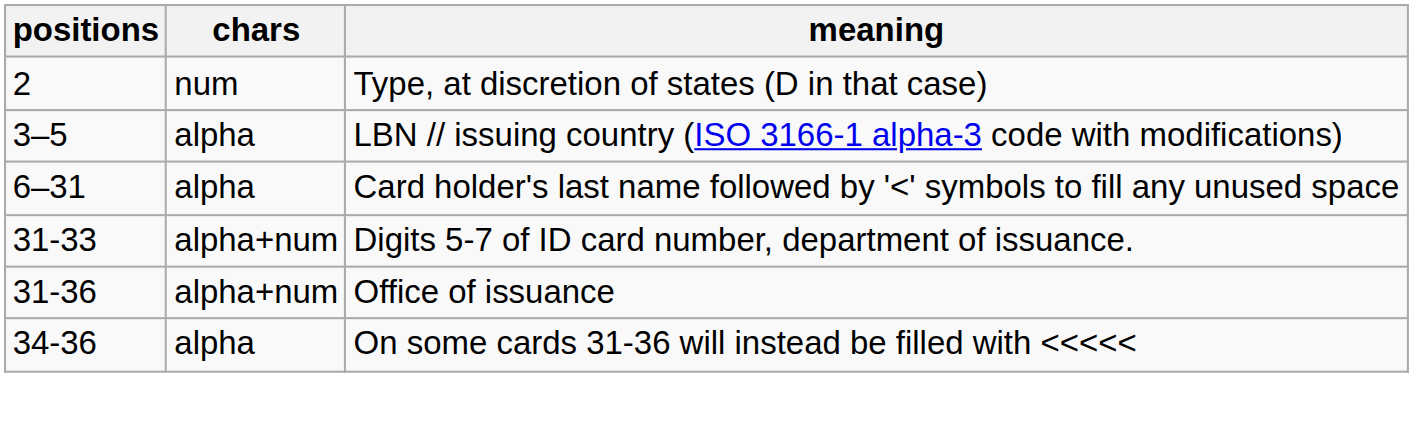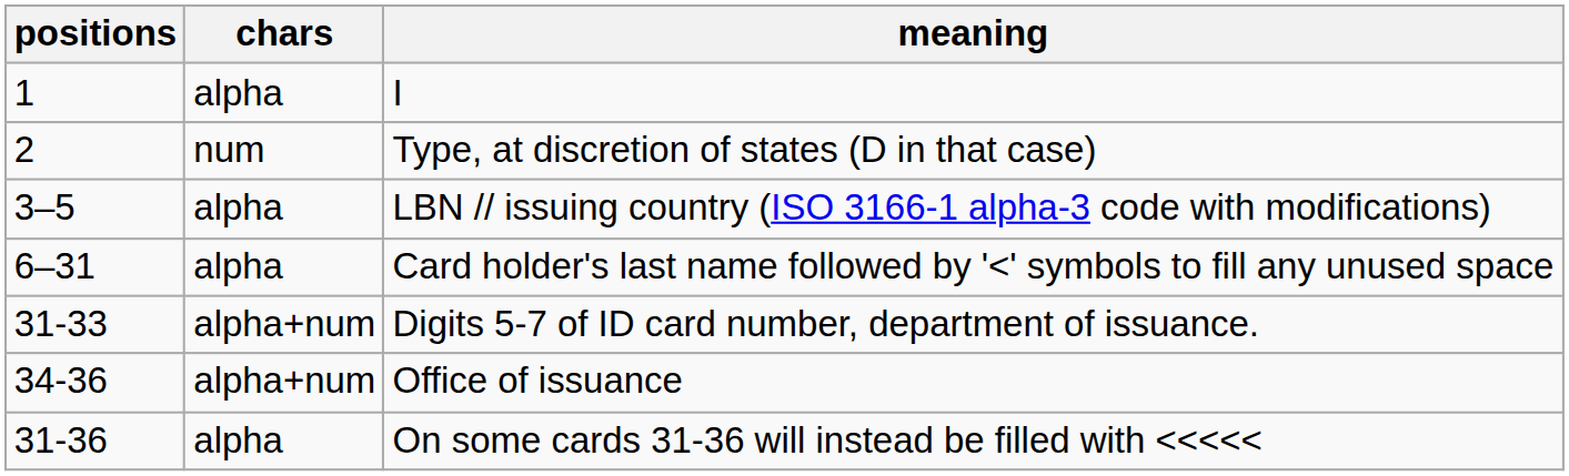+ row: 1 | alpha | I
Office of issuance | positions: 31-36 -> 34-36
On some cards 31-36 will instead be filled with <<<<< | positions: 34-36 -> 31-36
